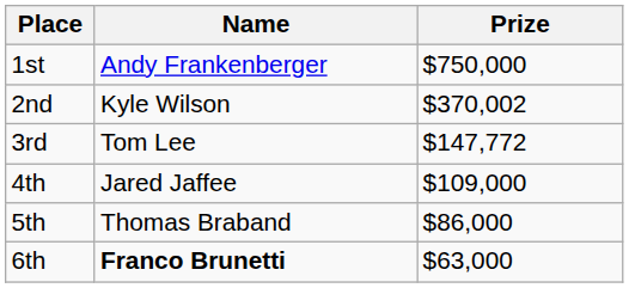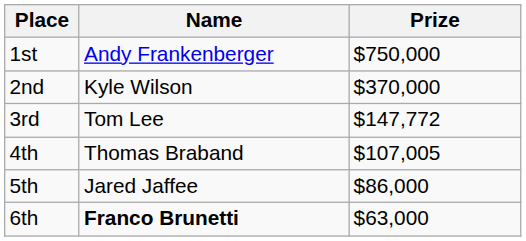2nd | Prize: $370,002 -> $370,000
4th | Name: Jared Jaffee -> Thomas Braband
4th | Prize: $109,000 -> $107,005
5th | Name: Thomas Braband -> Jared Jaffee
